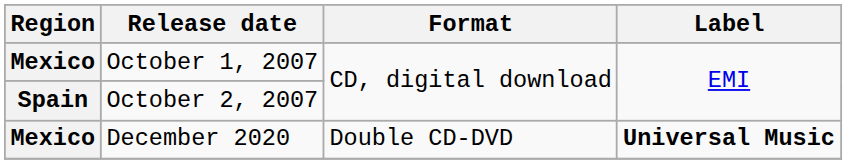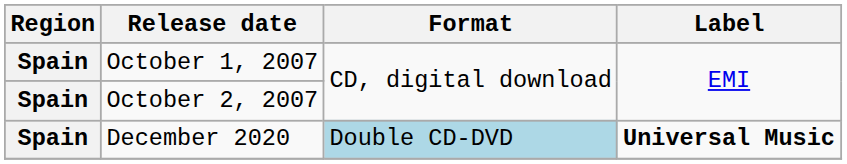October 1, 2007 | Region: Mexico -> Spain
December 2020 | Region: Mexico -> Spain
December 2020 | Format: no background -> lightblue background
